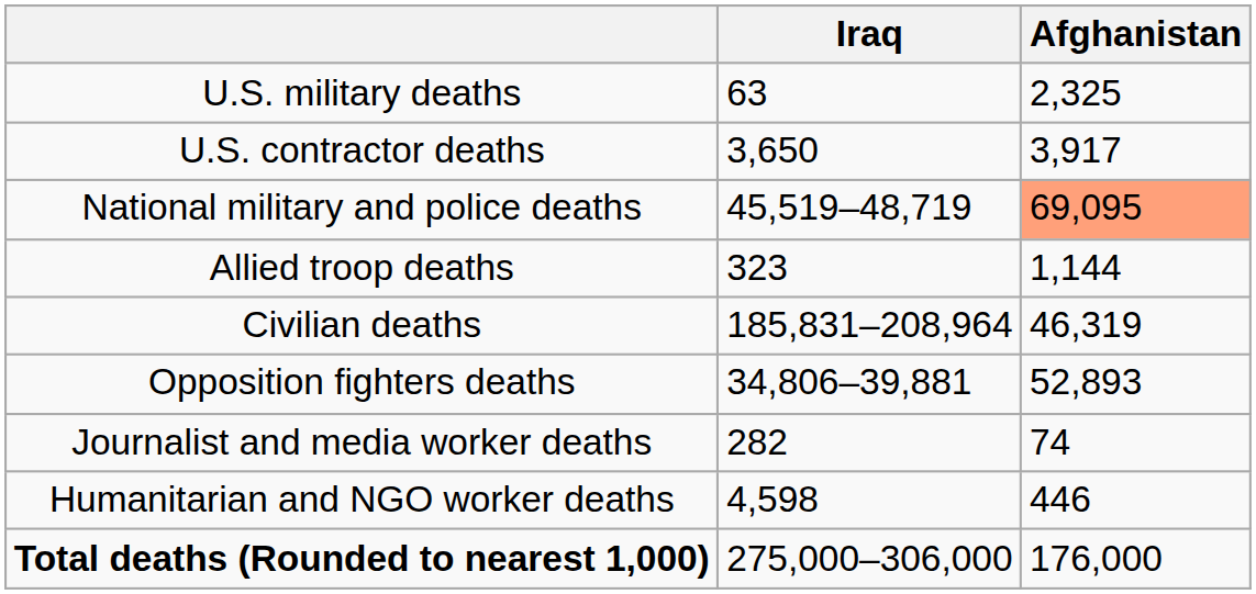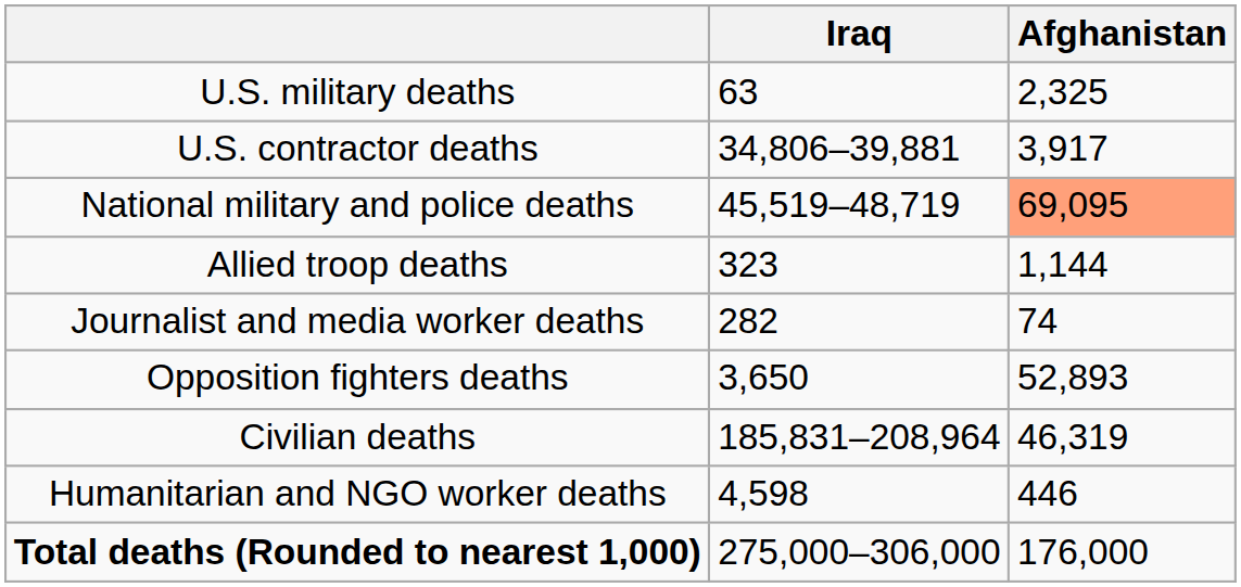U.S. contractor deaths | Iraq: 3,650 -> 34,806–39,881
rows swapped: Civilian deaths <-> Journalist and media worker deaths
Opposition fighters deaths | Iraq: 34,806–39,881 -> 3,650
